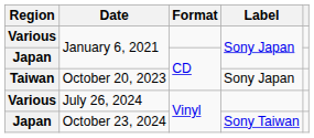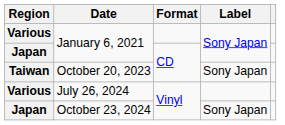October 23, 2024 | Label: Sony Taiwan -> Sony Japan
